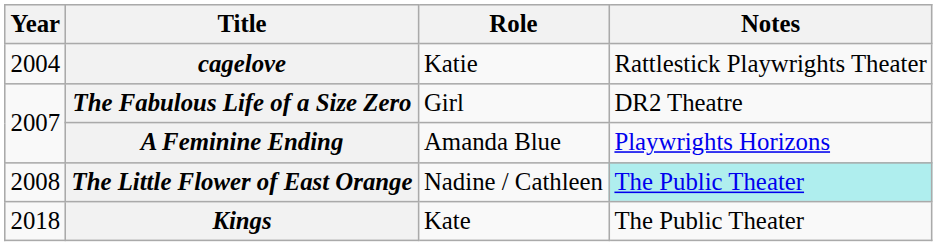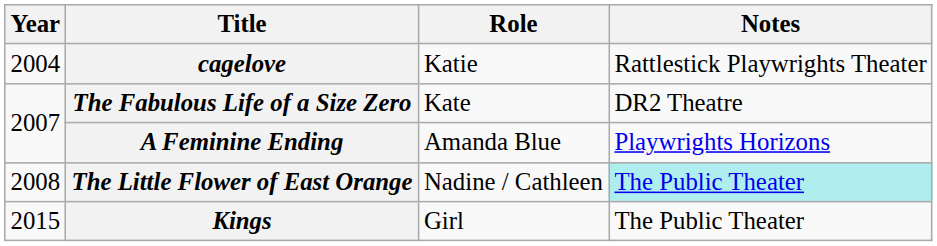The Fabulous Life of a Size Zero | Role: Girl -> Kate
Kings | Year: 2018 -> 2015
Kings | Role: Kate -> Girl
